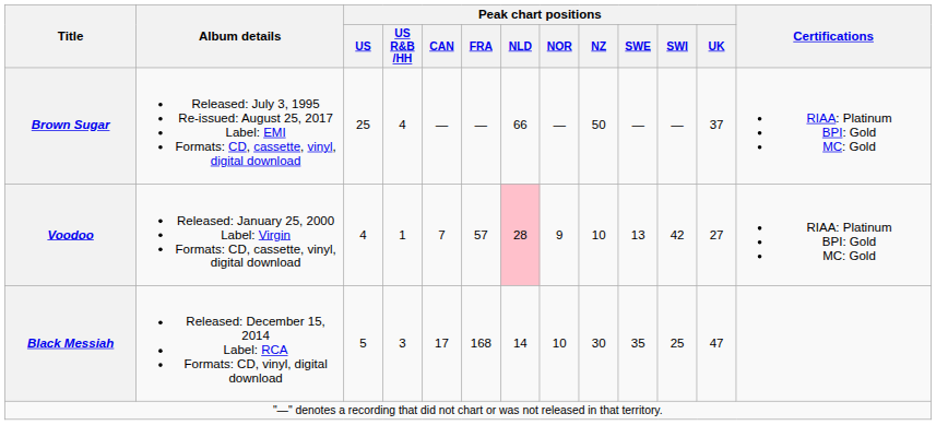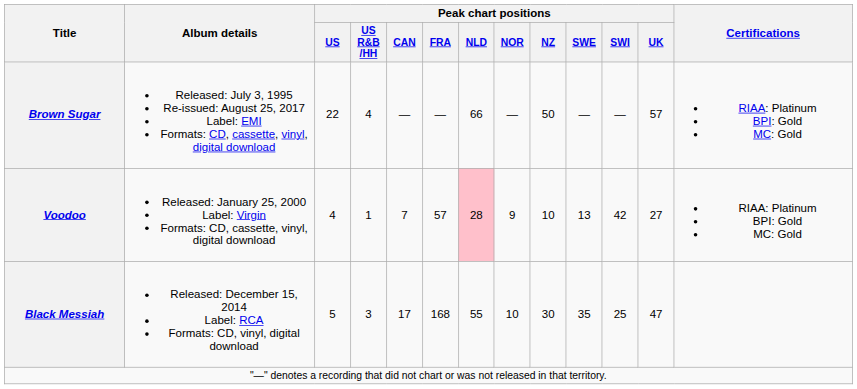Brown Sugar | Peak chart positions / US: 25 -> 22
Brown Sugar | Peak chart positions / UK: 37 -> 57
Black Messiah | Peak chart positions / NLD: 14 -> 55
